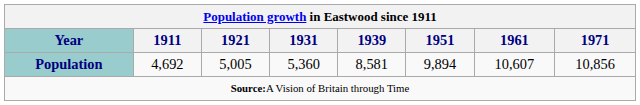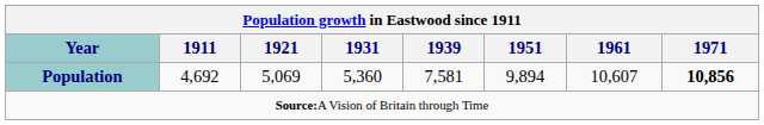Population | 1921: 5,005 -> 5,069
Population | 1939: 8,581 -> 7,581
Population | 1971: normal -> bold
